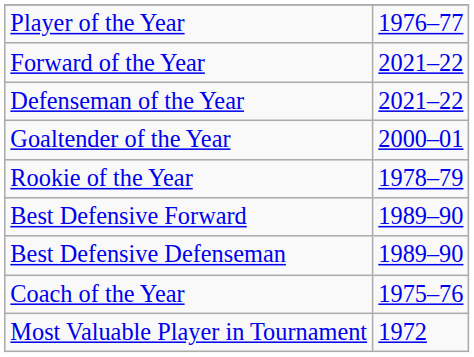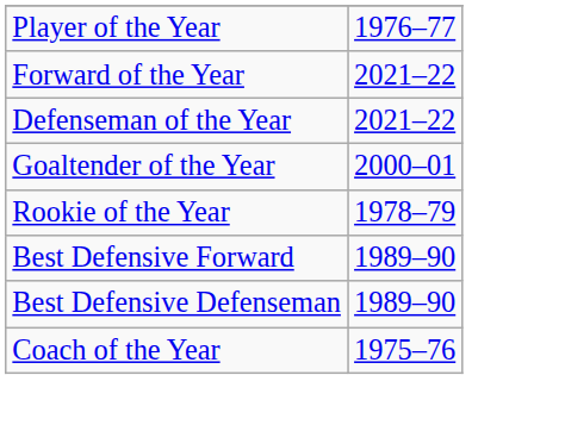- row: Most Valuable Player in Tournament | 1972
